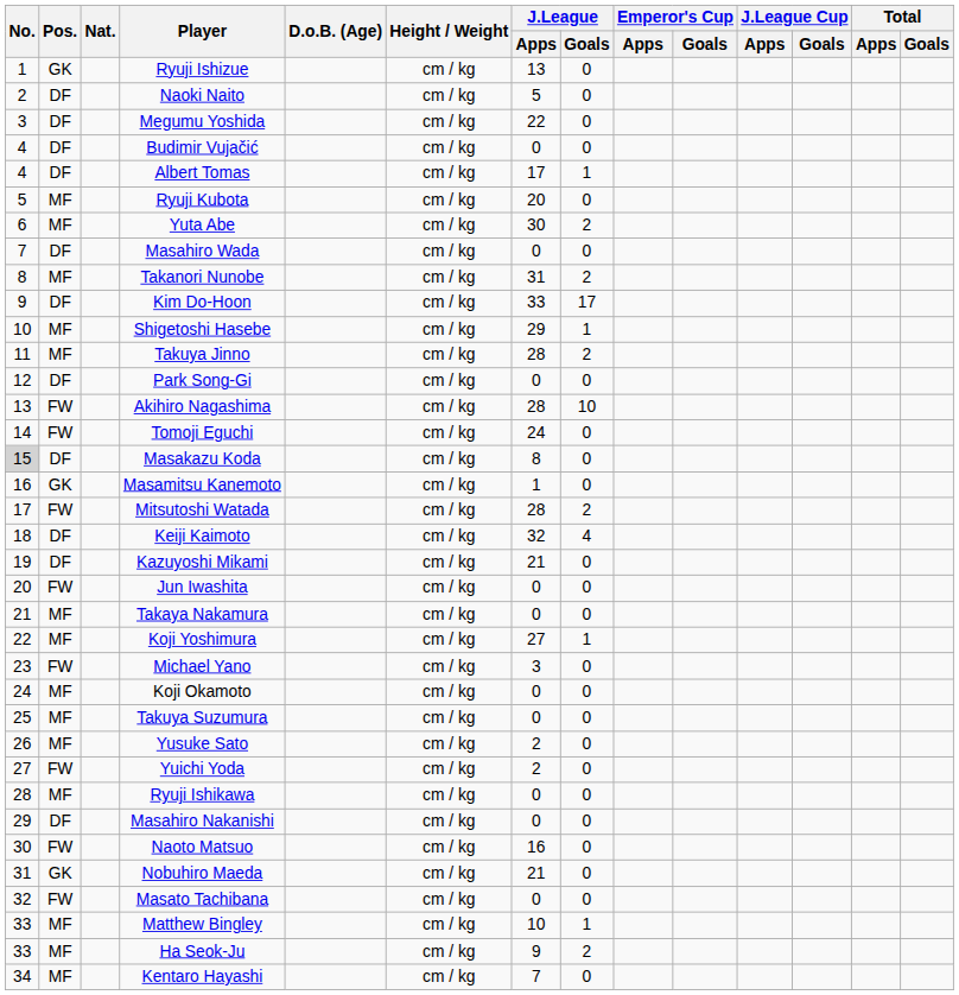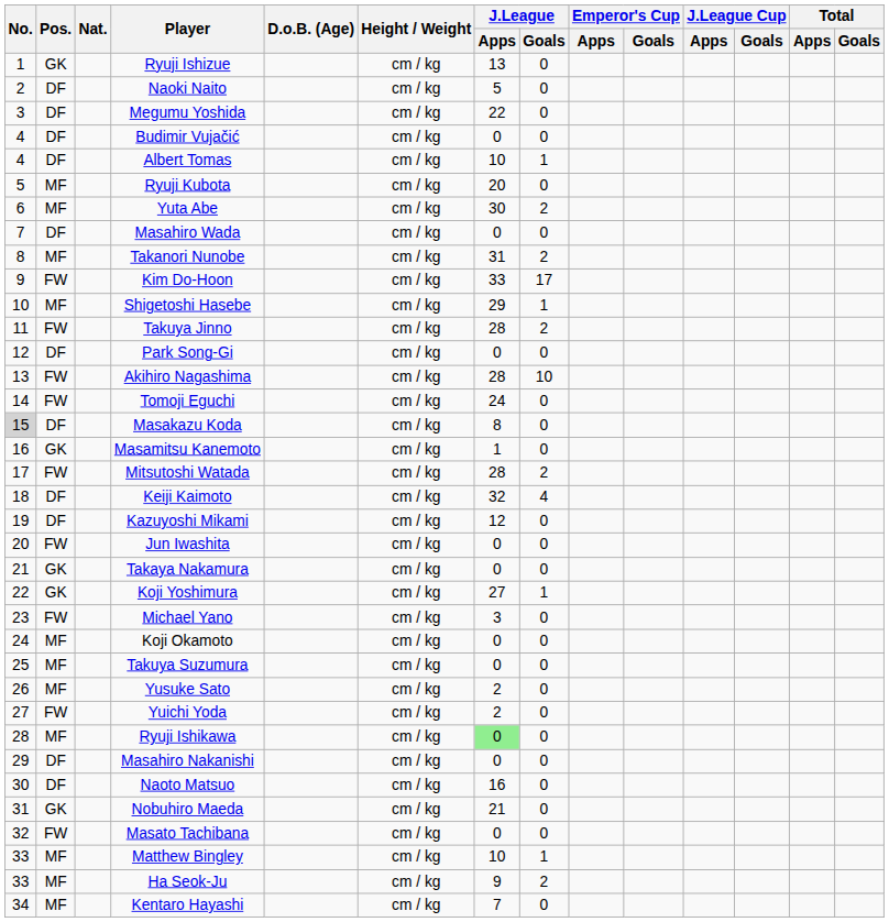Albert Tomas | J.League / Apps: 17 -> 10
Kim Do-Hoon | Pos.: DF -> FW
Takuya Jinno | Pos.: MF -> FW
Kazuyoshi Mikami | J.League / Apps: 21 -> 12
Takaya Nakamura | Pos.: MF -> GK
Koji Yoshimura | Pos.: MF -> GK
Ryuji Ishikawa | J.League / Apps: no background -> lightgreen background
Naoto Matsuo | Pos.: FW -> DF
